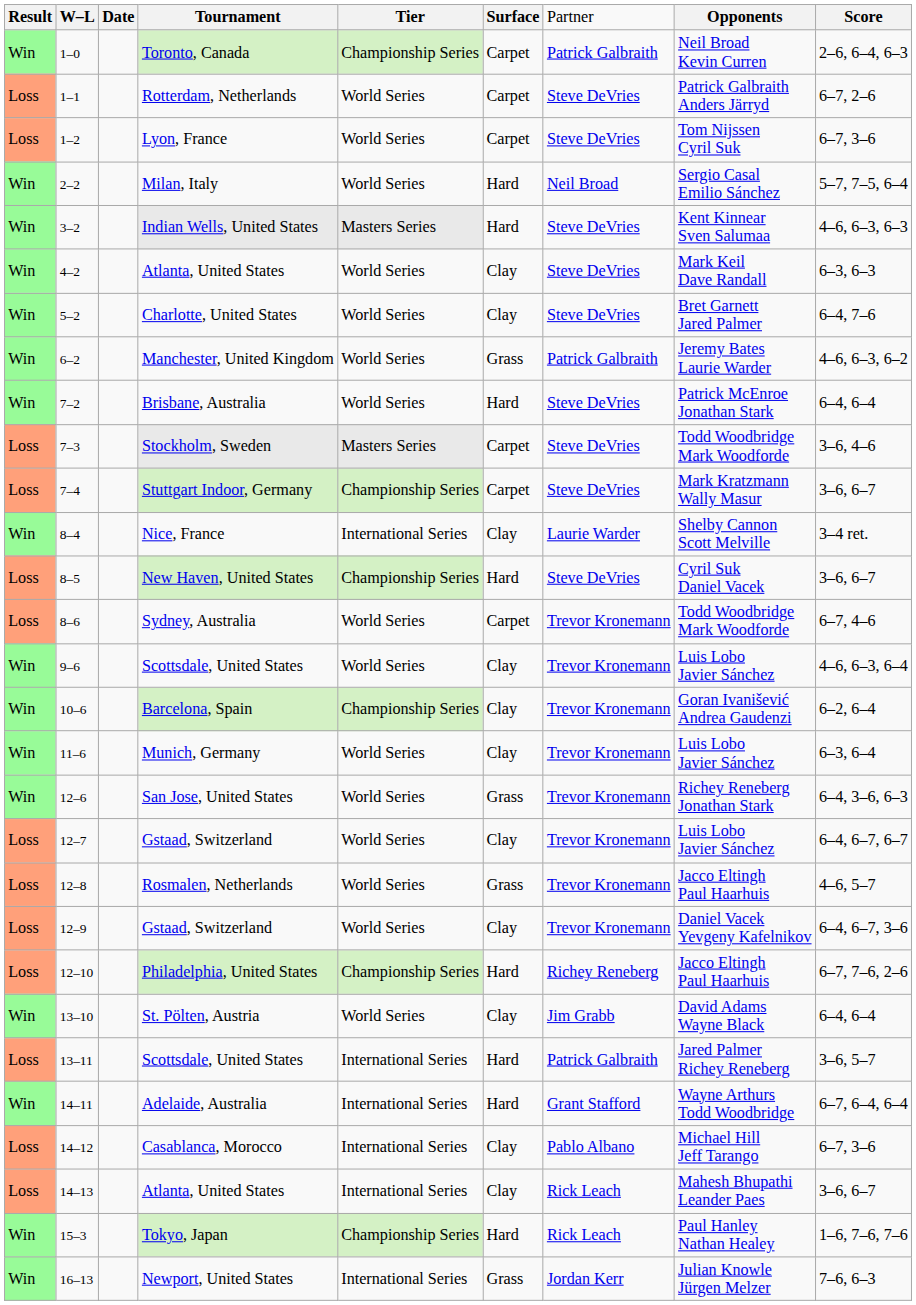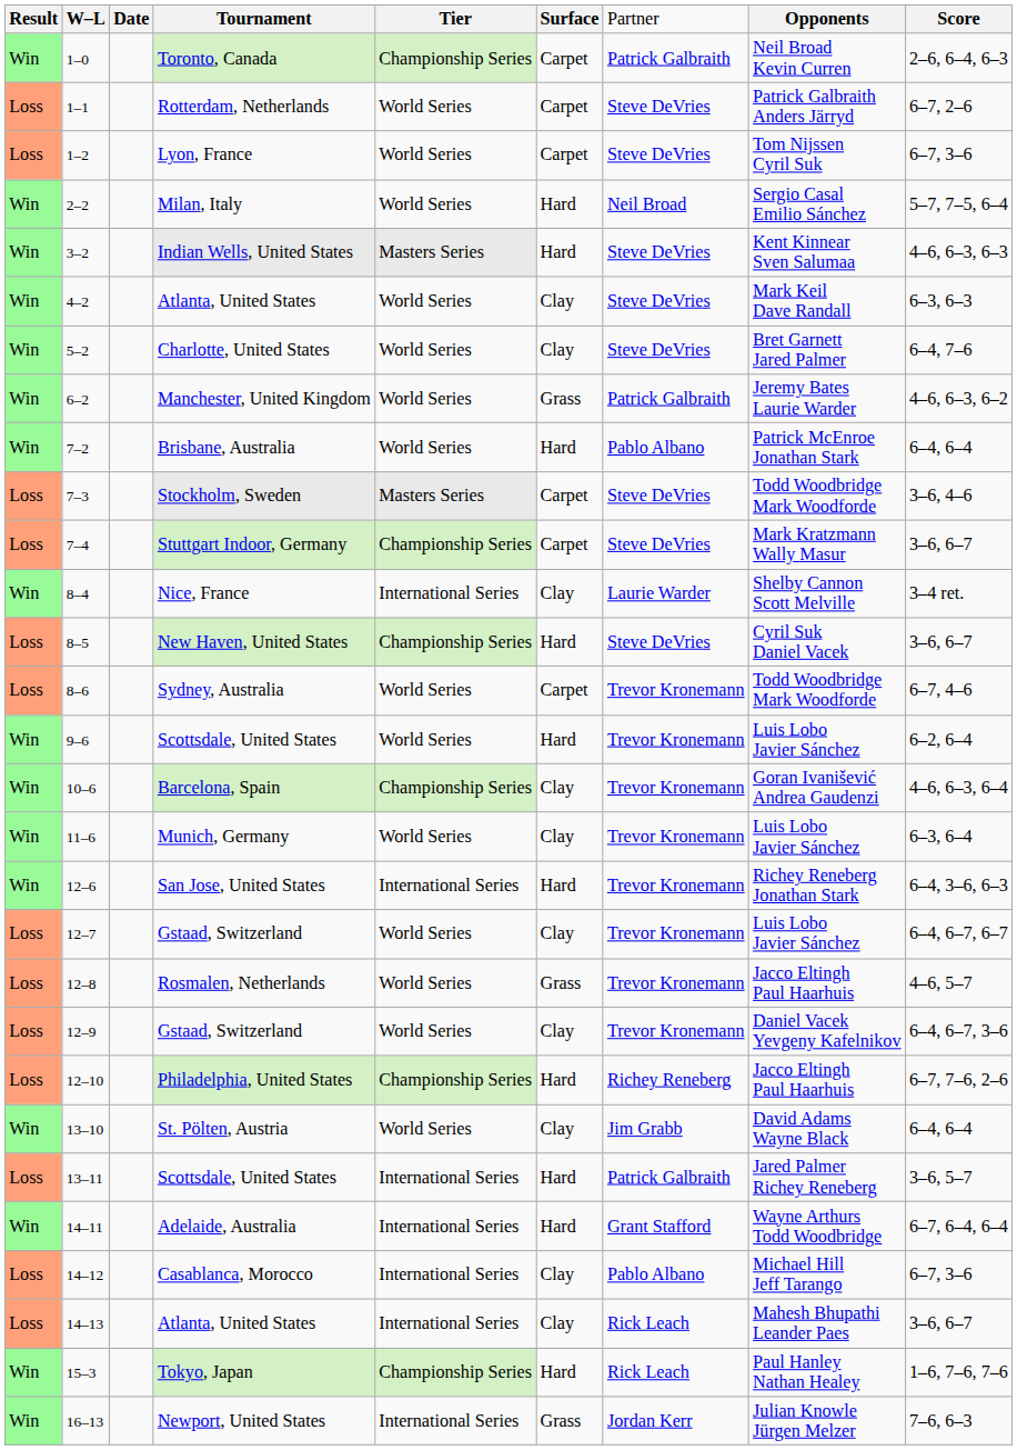7–2 | column 7: Steve DeVries -> Pablo Albano
9–6 | column 6: Clay -> Hard
9–6 | column 9: 4–6, 6–3, 6–4 -> 6–2, 6–4
10–6 | column 9: 6–2, 6–4 -> 4–6, 6–3, 6–4
12–6 | column 5: World Series -> International Series
12–6 | column 6: Grass -> Hard
